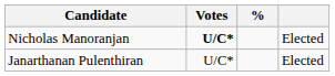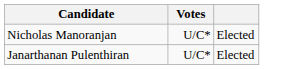- column: %
Nicholas Manoranjan | Votes: bold -> normal
